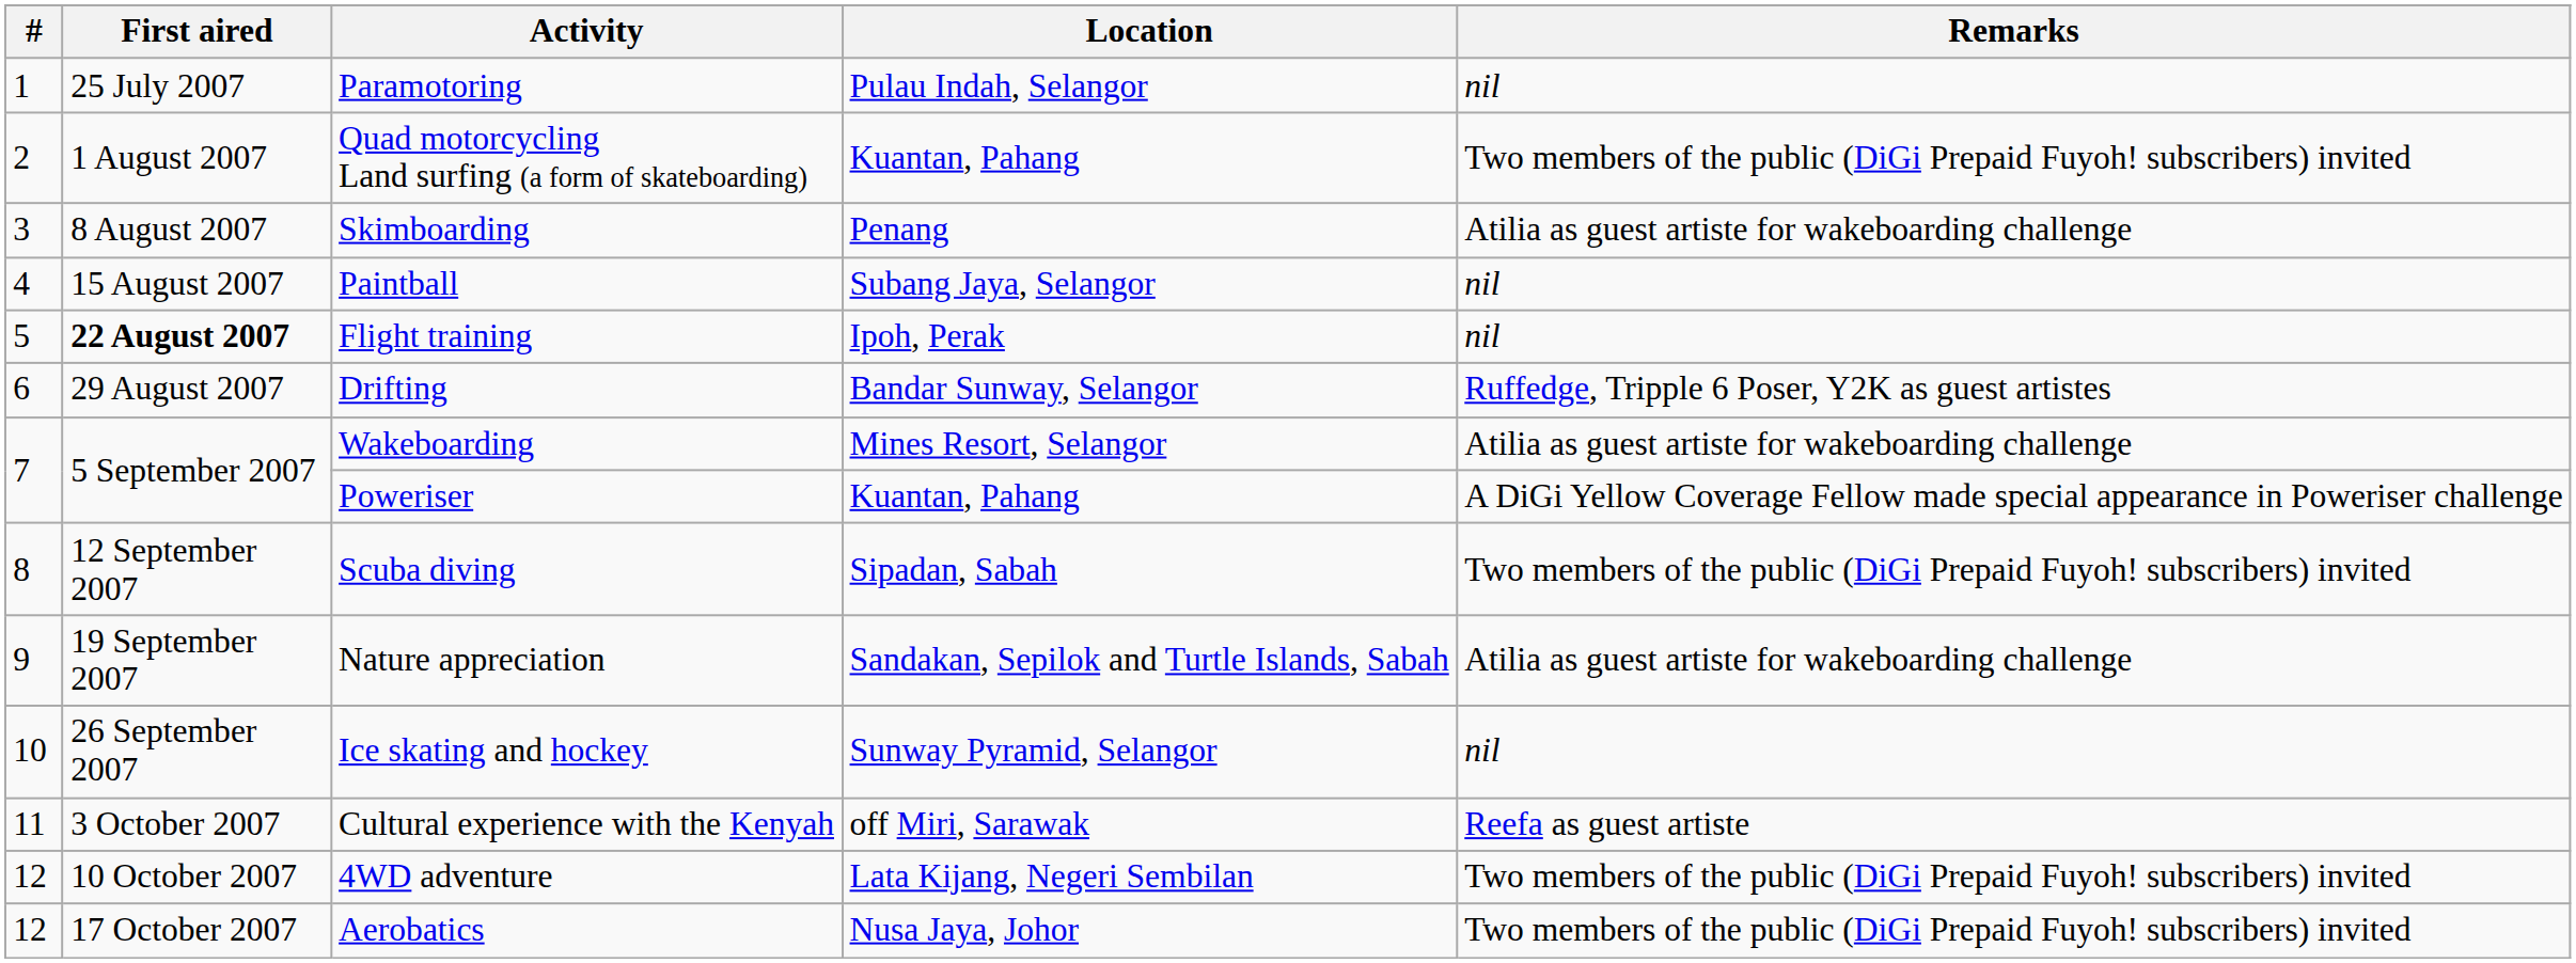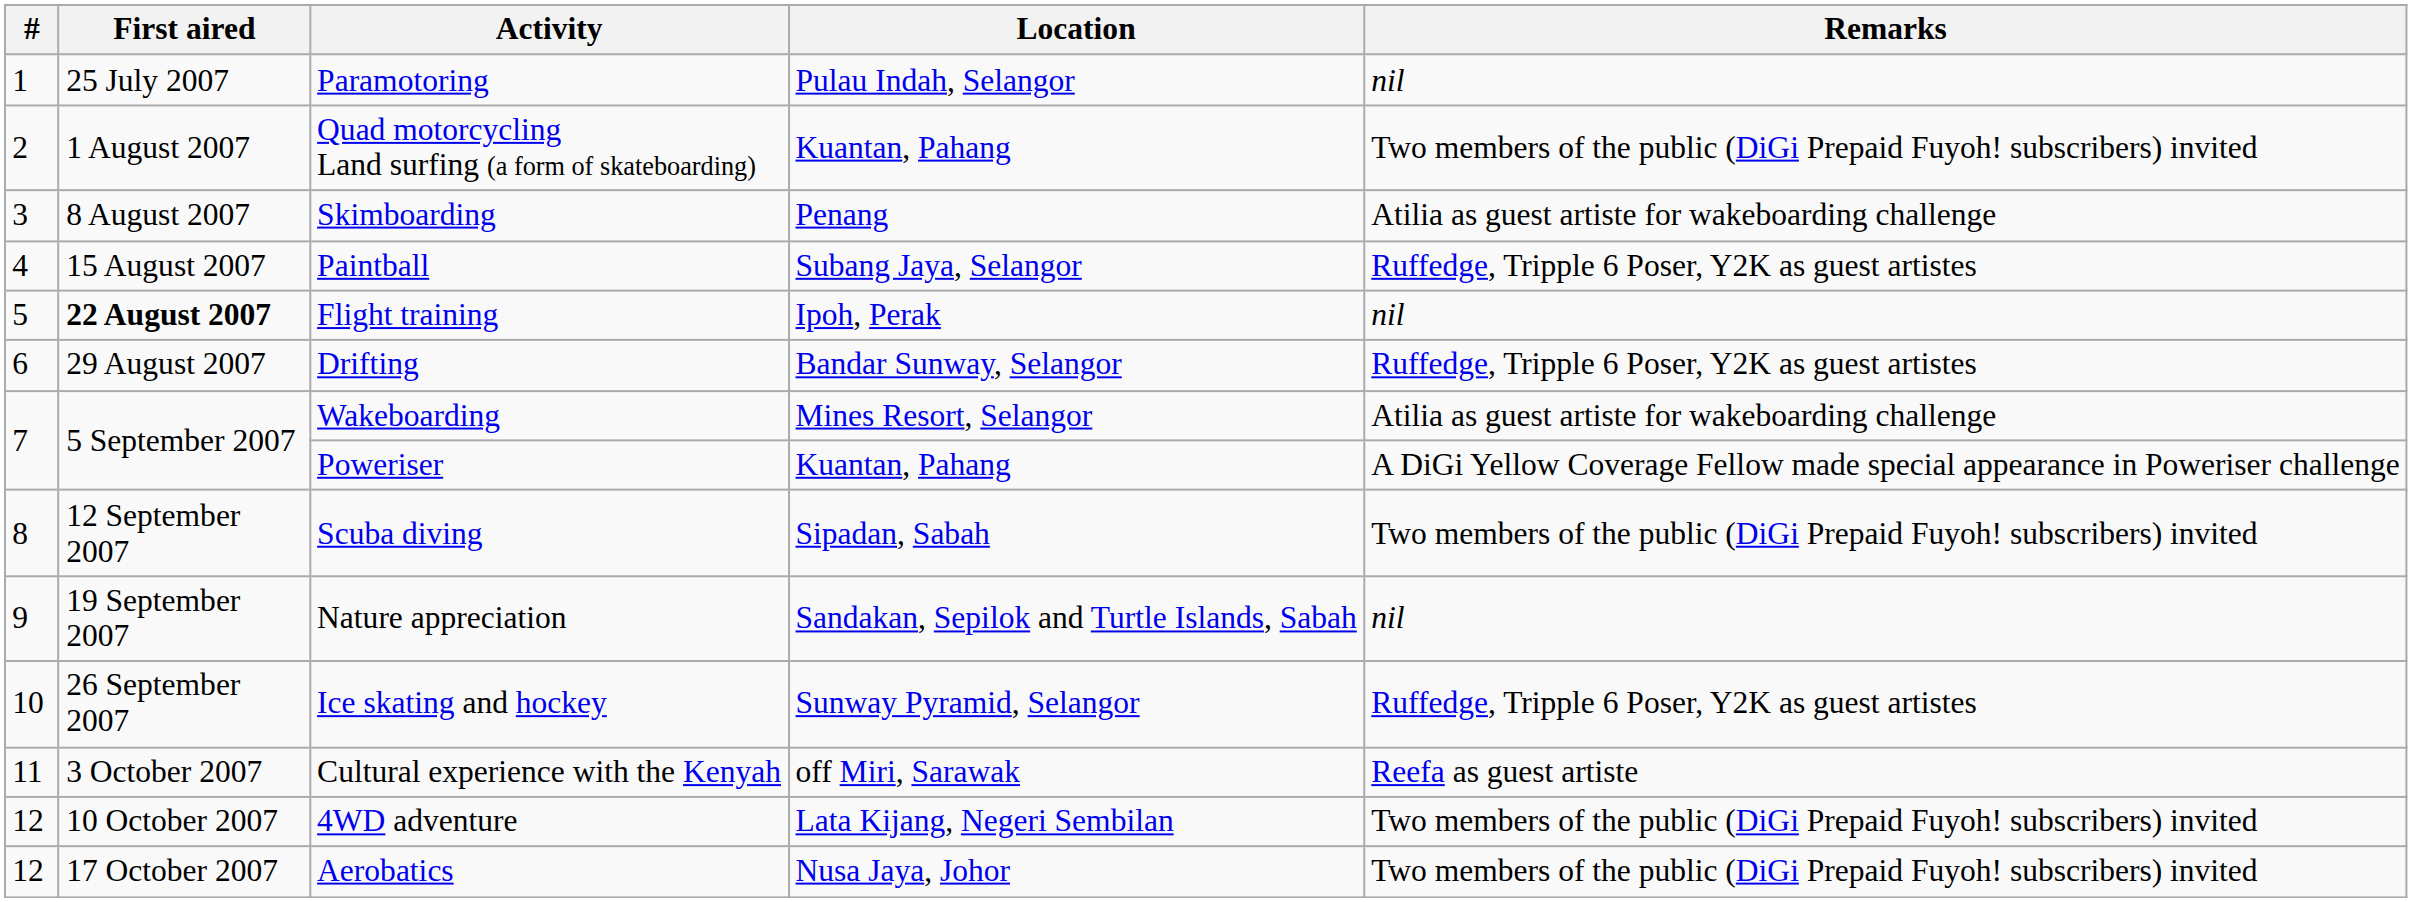Paintball | Remarks: nil -> Ruffedge, Tripple 6 Poser, Y2K as guest artistes
Nature appreciation | Remarks: Atilia as guest artiste for wakeboarding challenge -> nil
Ice skating and hockey | Remarks: nil -> Ruffedge, Tripple 6 Poser, Y2K as guest artistes
